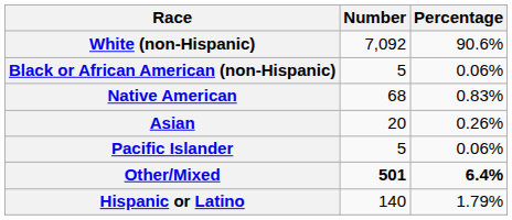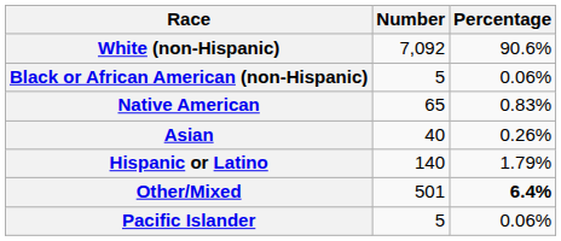Native American | Number: 68 -> 65
Asian | Number: 20 -> 40
rows swapped: Pacific Islander <-> Hispanic or Latino
Other/Mixed | Number: bold -> normal
